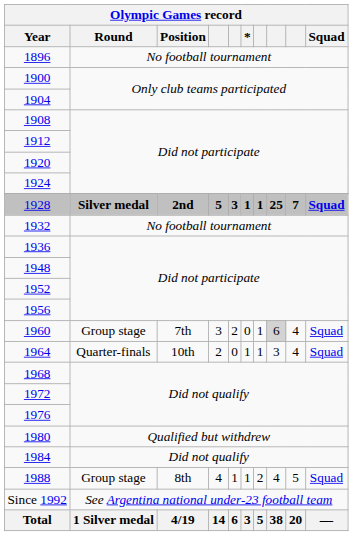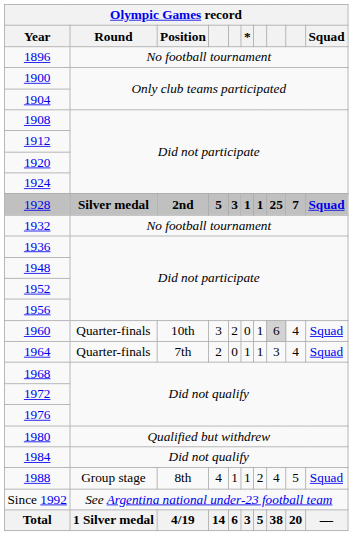1960 | Round: Group stage -> Quarter-finals
1960 | Position: 7th -> 10th
1964 | Position: 10th -> 7th
